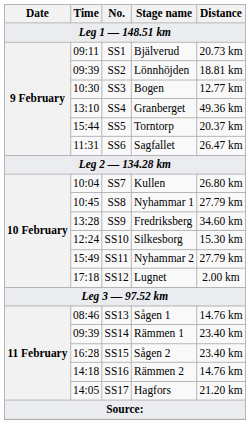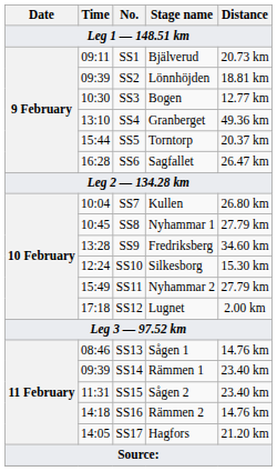SS6 | Time: 11:31 -> 16:28
SS15 | Time: 16:28 -> 11:31
